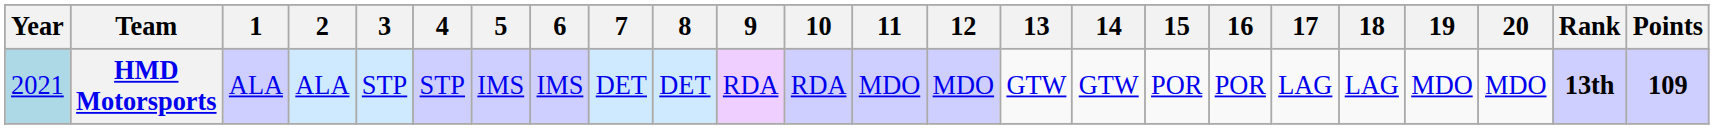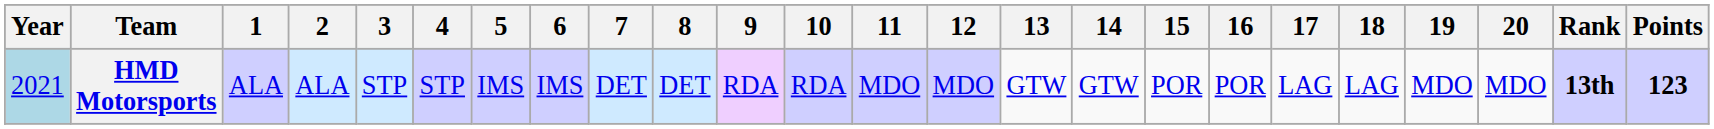HMD Motorsports | Points: 109 -> 123
